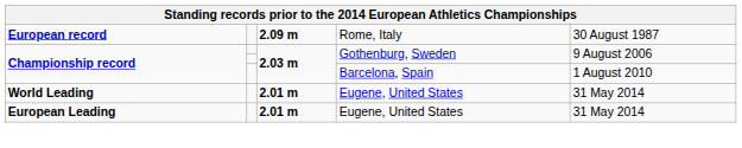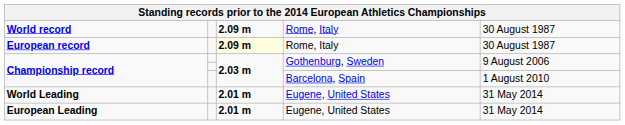+ row: World record | 2.09 m | Rome, Italy | 30 August 1987
European record | column 3: no background -> lightyellow background
